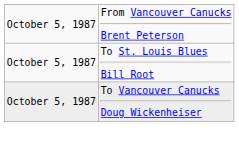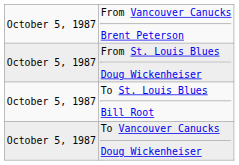+ row: October 5, 1987 | From St. Louis Blues Doug Wickenheiser
